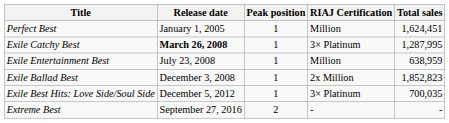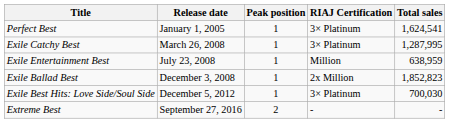Perfect Best | RIAJ Certification: Million -> 3× Platinum
Perfect Best | Total sales: 1,624,451 -> 1,624,541
Exile Catchy Best | Release date: bold -> normal
Exile Best Hits: Love Side/Soul Side | Total sales: 700,035 -> 700,030
